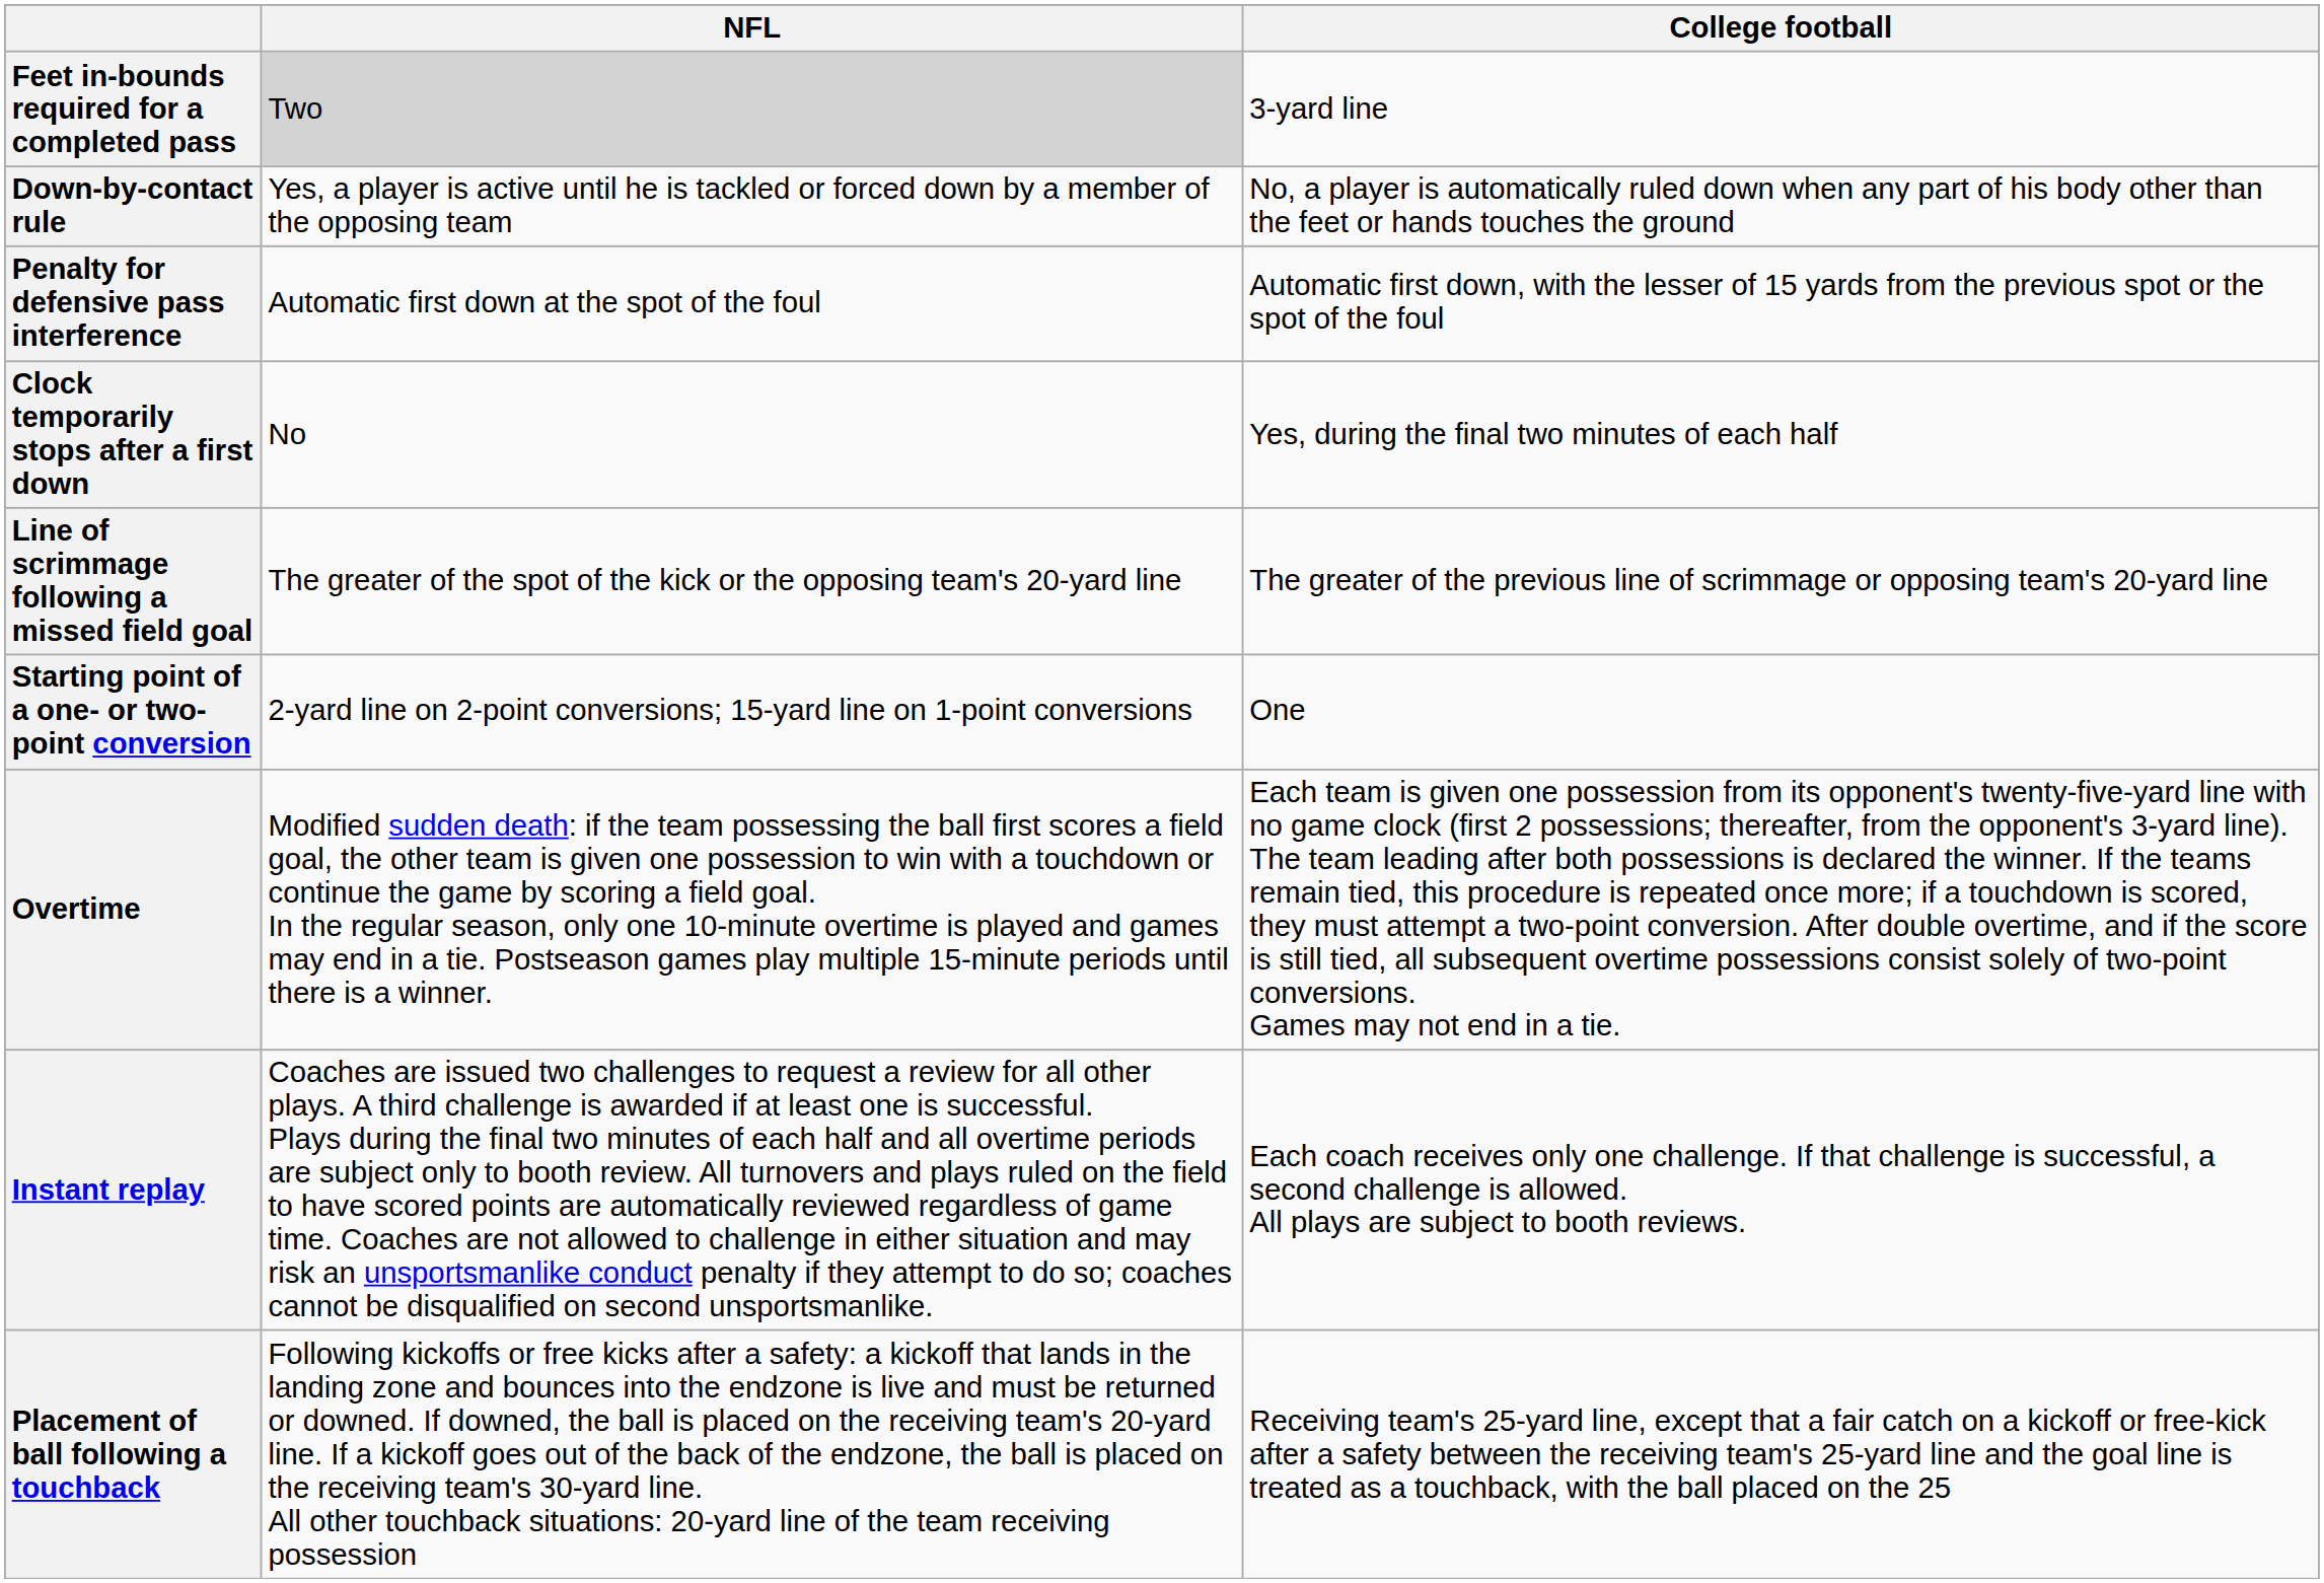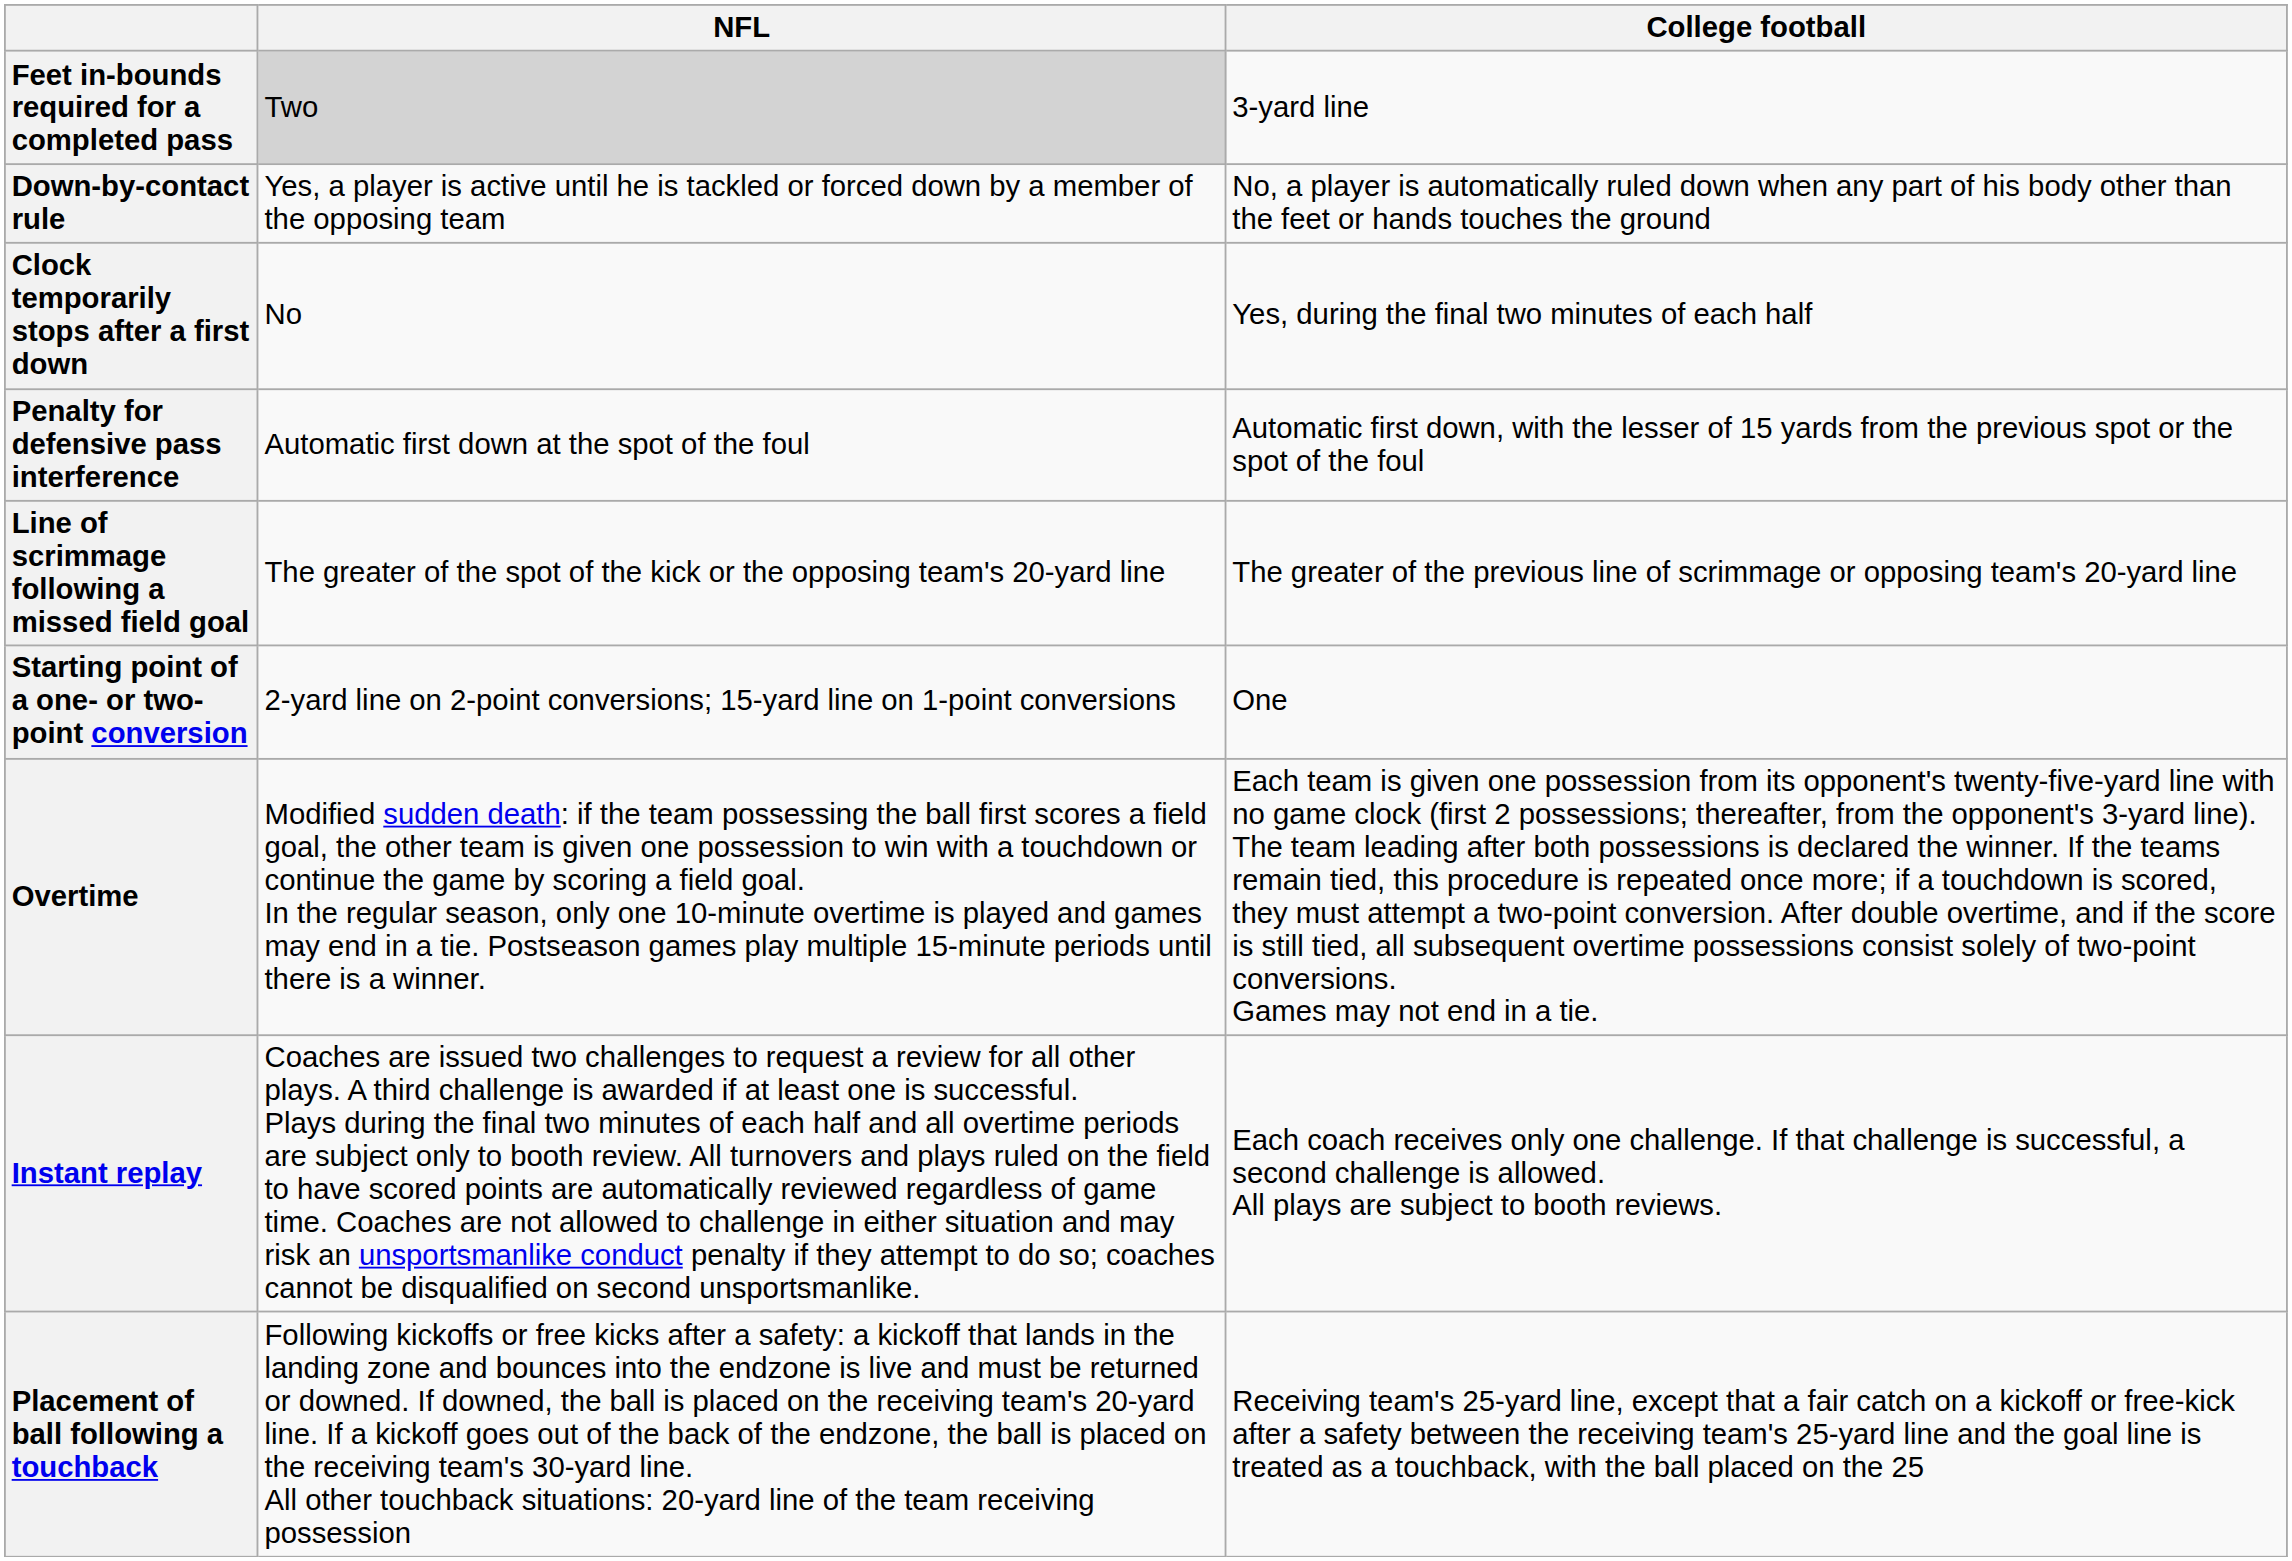rows swapped: Penalty for defensive pass interference <-> Clock temporarily stops after a first down
